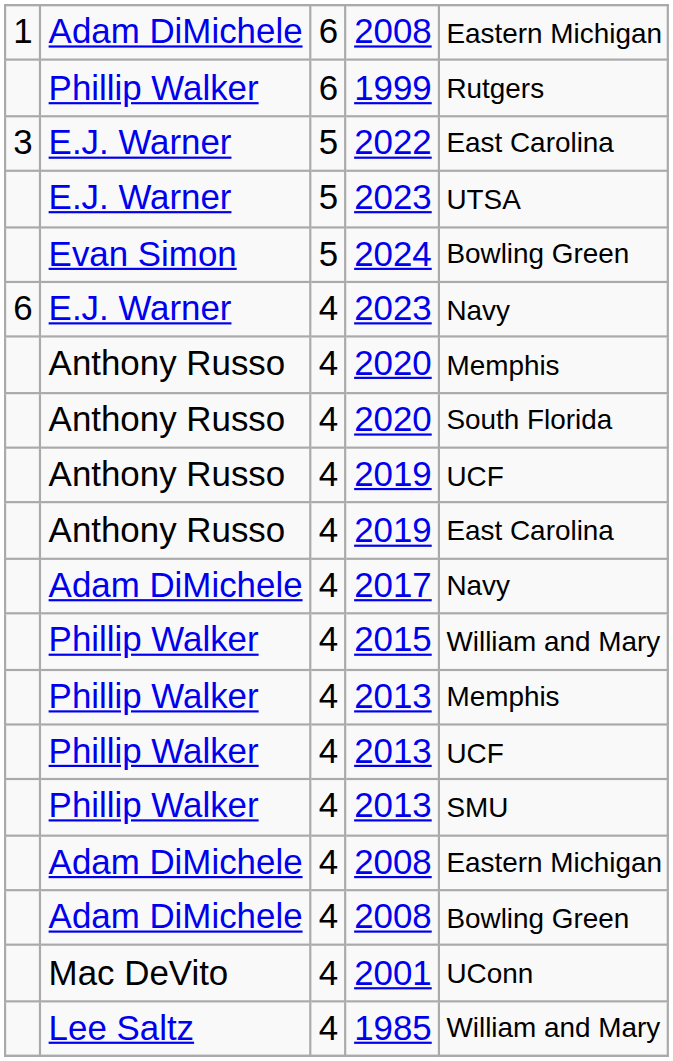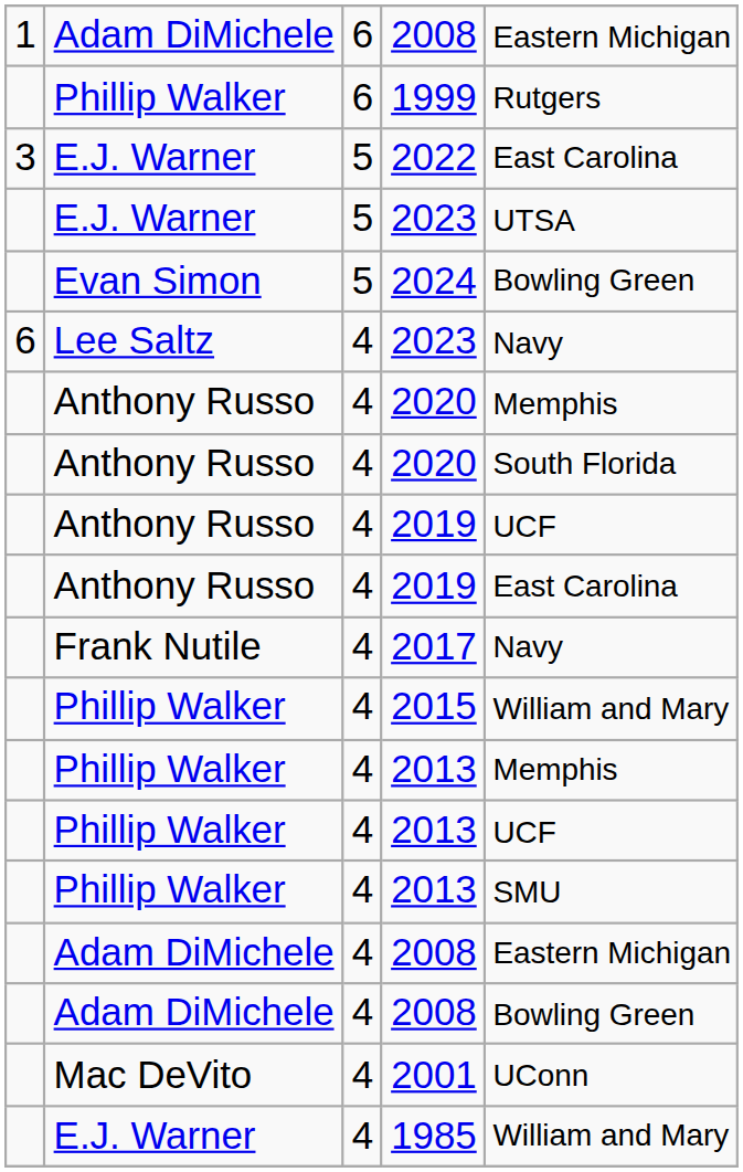6 / 2023 | column 2: E.J. Warner -> Lee Saltz
2017 | column 2: Adam DiMichele -> Frank Nutile
1985 | column 2: Lee Saltz -> E.J. Warner
